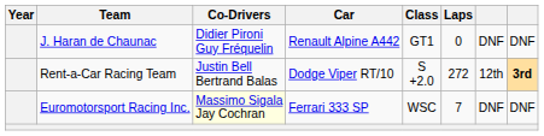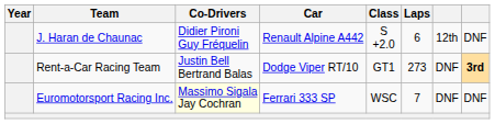J. Haran de Chaunac | Class: GT1 -> S +2.0
J. Haran de Chaunac | Laps: 0 -> 6
J. Haran de Chaunac | column 7: DNF -> 12th
Rent-a-Car Racing Team | Class: S +2.0 -> GT1
Rent-a-Car Racing Team | Laps: 272 -> 273
Rent-a-Car Racing Team | column 7: 12th -> DNF
